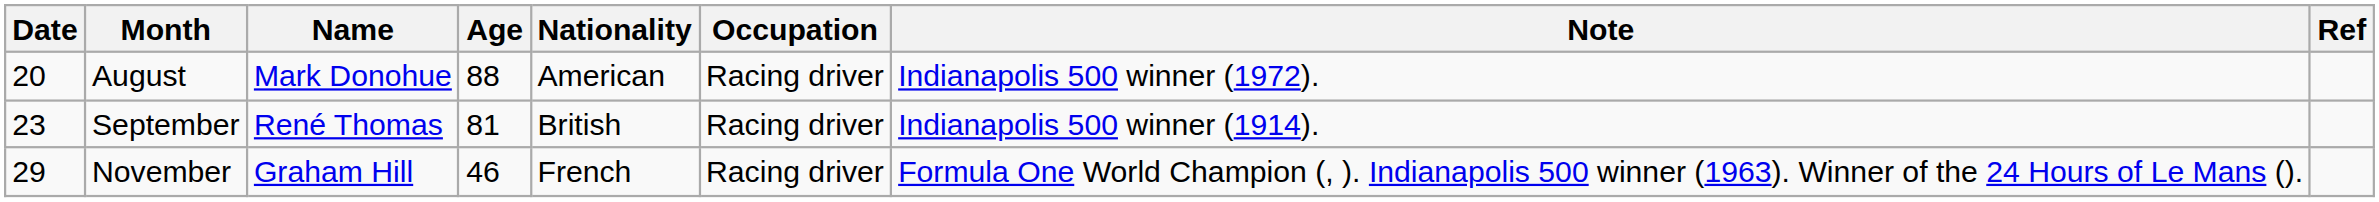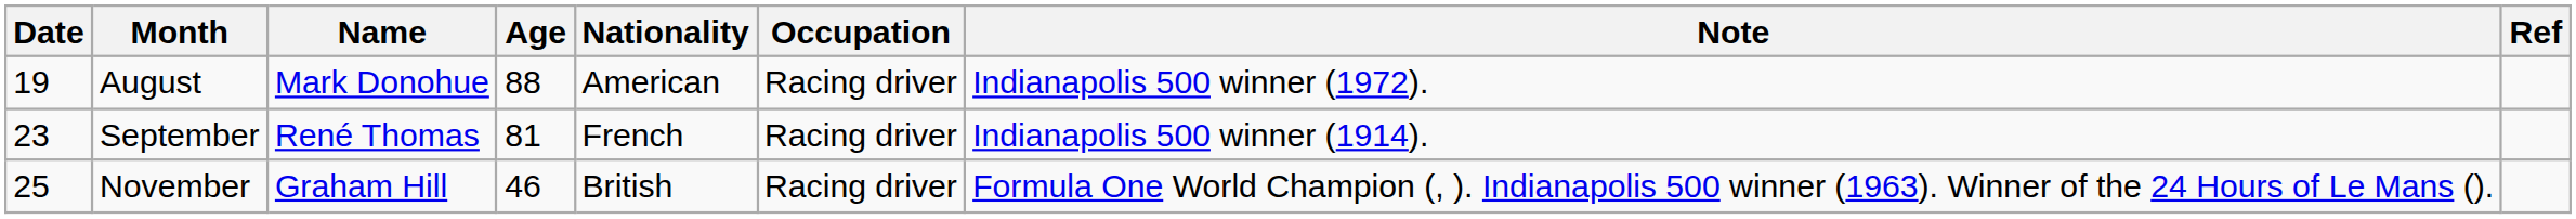August | Date: 20 -> 19
September | Nationality: British -> French
November | Date: 29 -> 25
November | Nationality: French -> British
